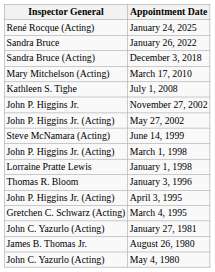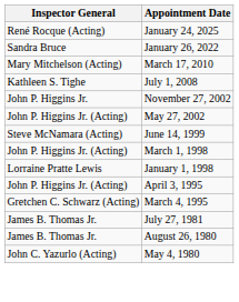- row: Sandra Bruce (Acting) | December 3, 2018
- row: Thomas R. Bloom | January 3, 1996
+ row: James B. Thomas Jr. | July 27, 1981
- row: John C. Yazurlo (Acting) | January 27, 1981
